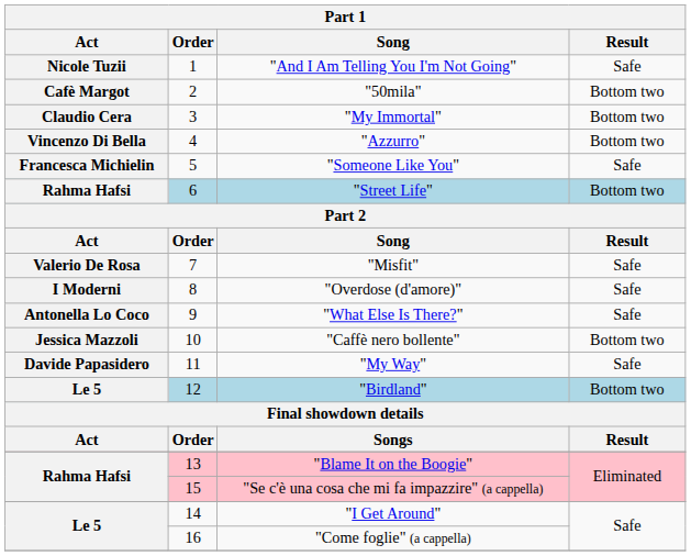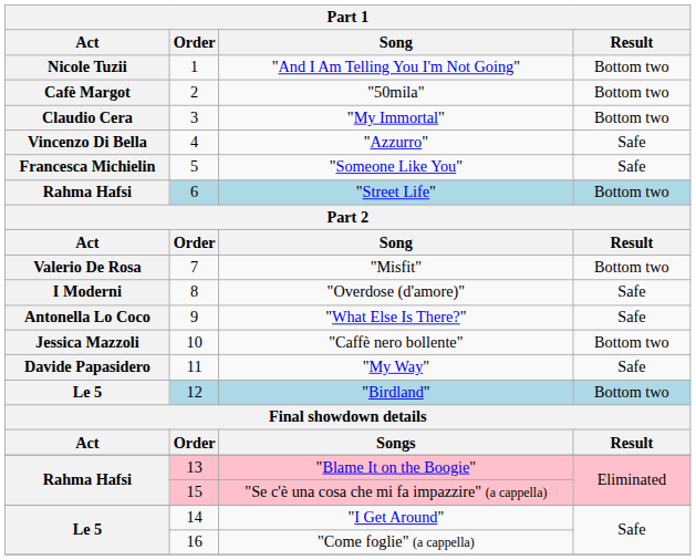"And I Am Telling You I'm Not Going" | Result: Safe -> Bottom two
"Azzurro" | Result: Bottom two -> Safe
"Misfit" | Result: Safe -> Bottom two
